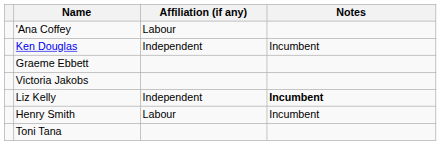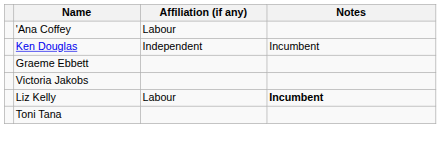Liz Kelly | Affiliation (if any): Independent -> Labour
- row: Henry Smith | Labour | Incumbent
